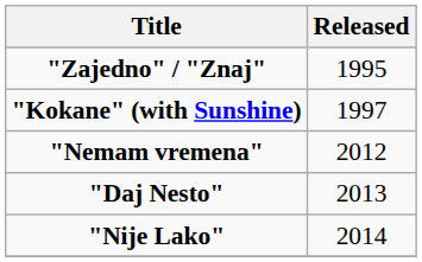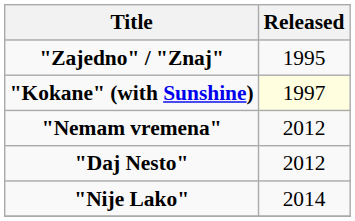"Kokane" (with Sunshine) | Released: no background -> lightyellow background
"Daj Nesto" | Released: 2013 -> 2012
